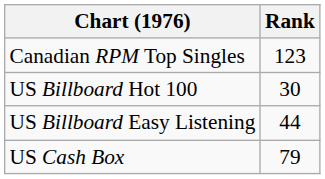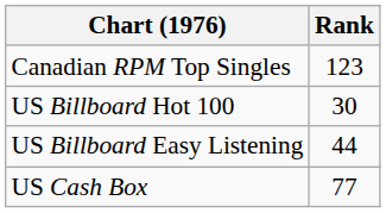US Cash Box | Rank: 79 -> 77
